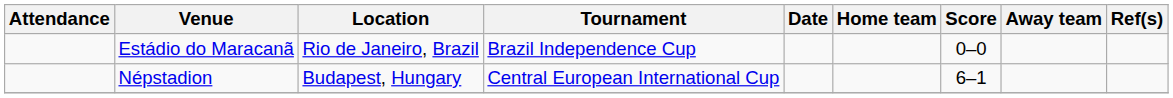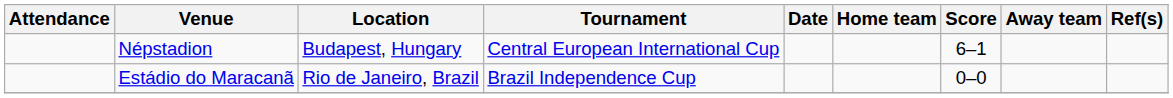rows swapped: Népstadion <-> Estádio do Maracanã
